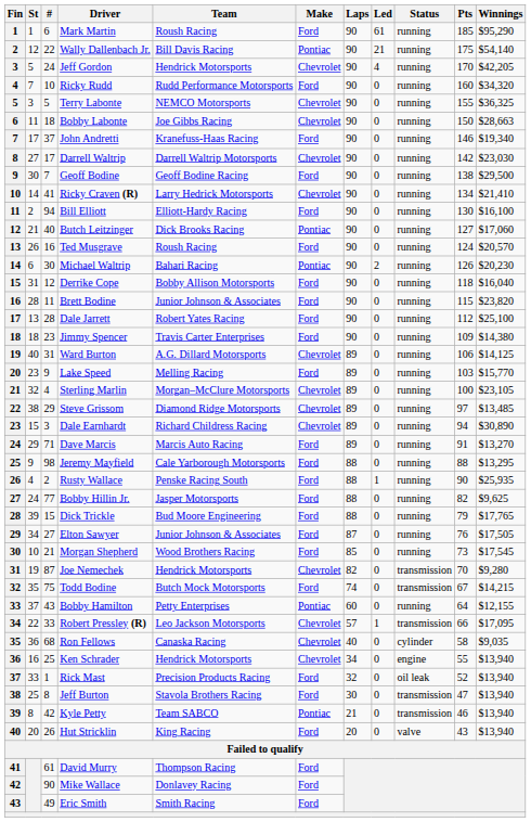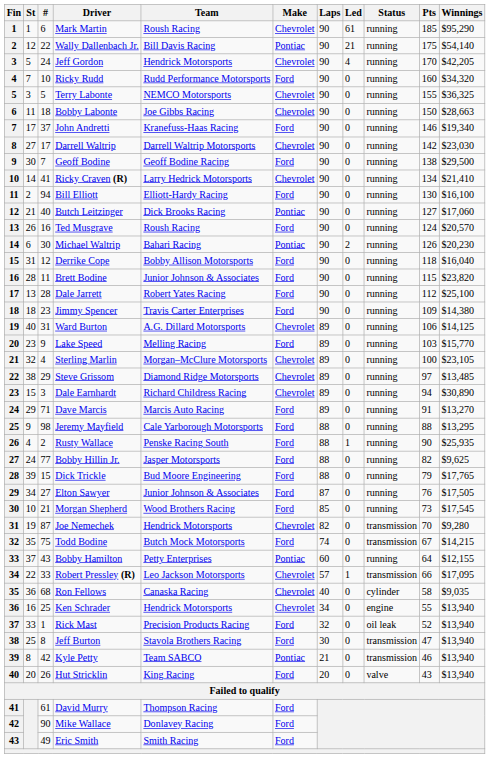Mark Martin | Make: Ford -> Chevrolet
